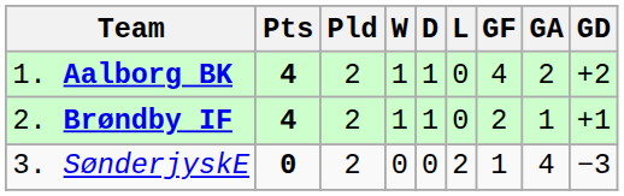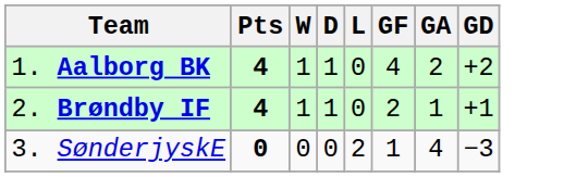- column: Pld | 2 | 2 | 2
